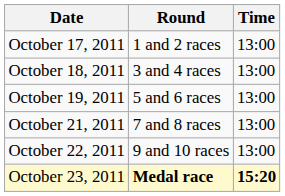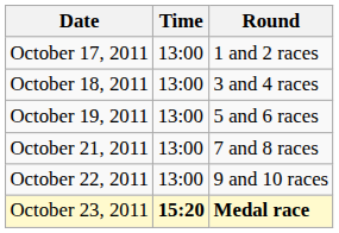columns swapped: Time <-> Round
